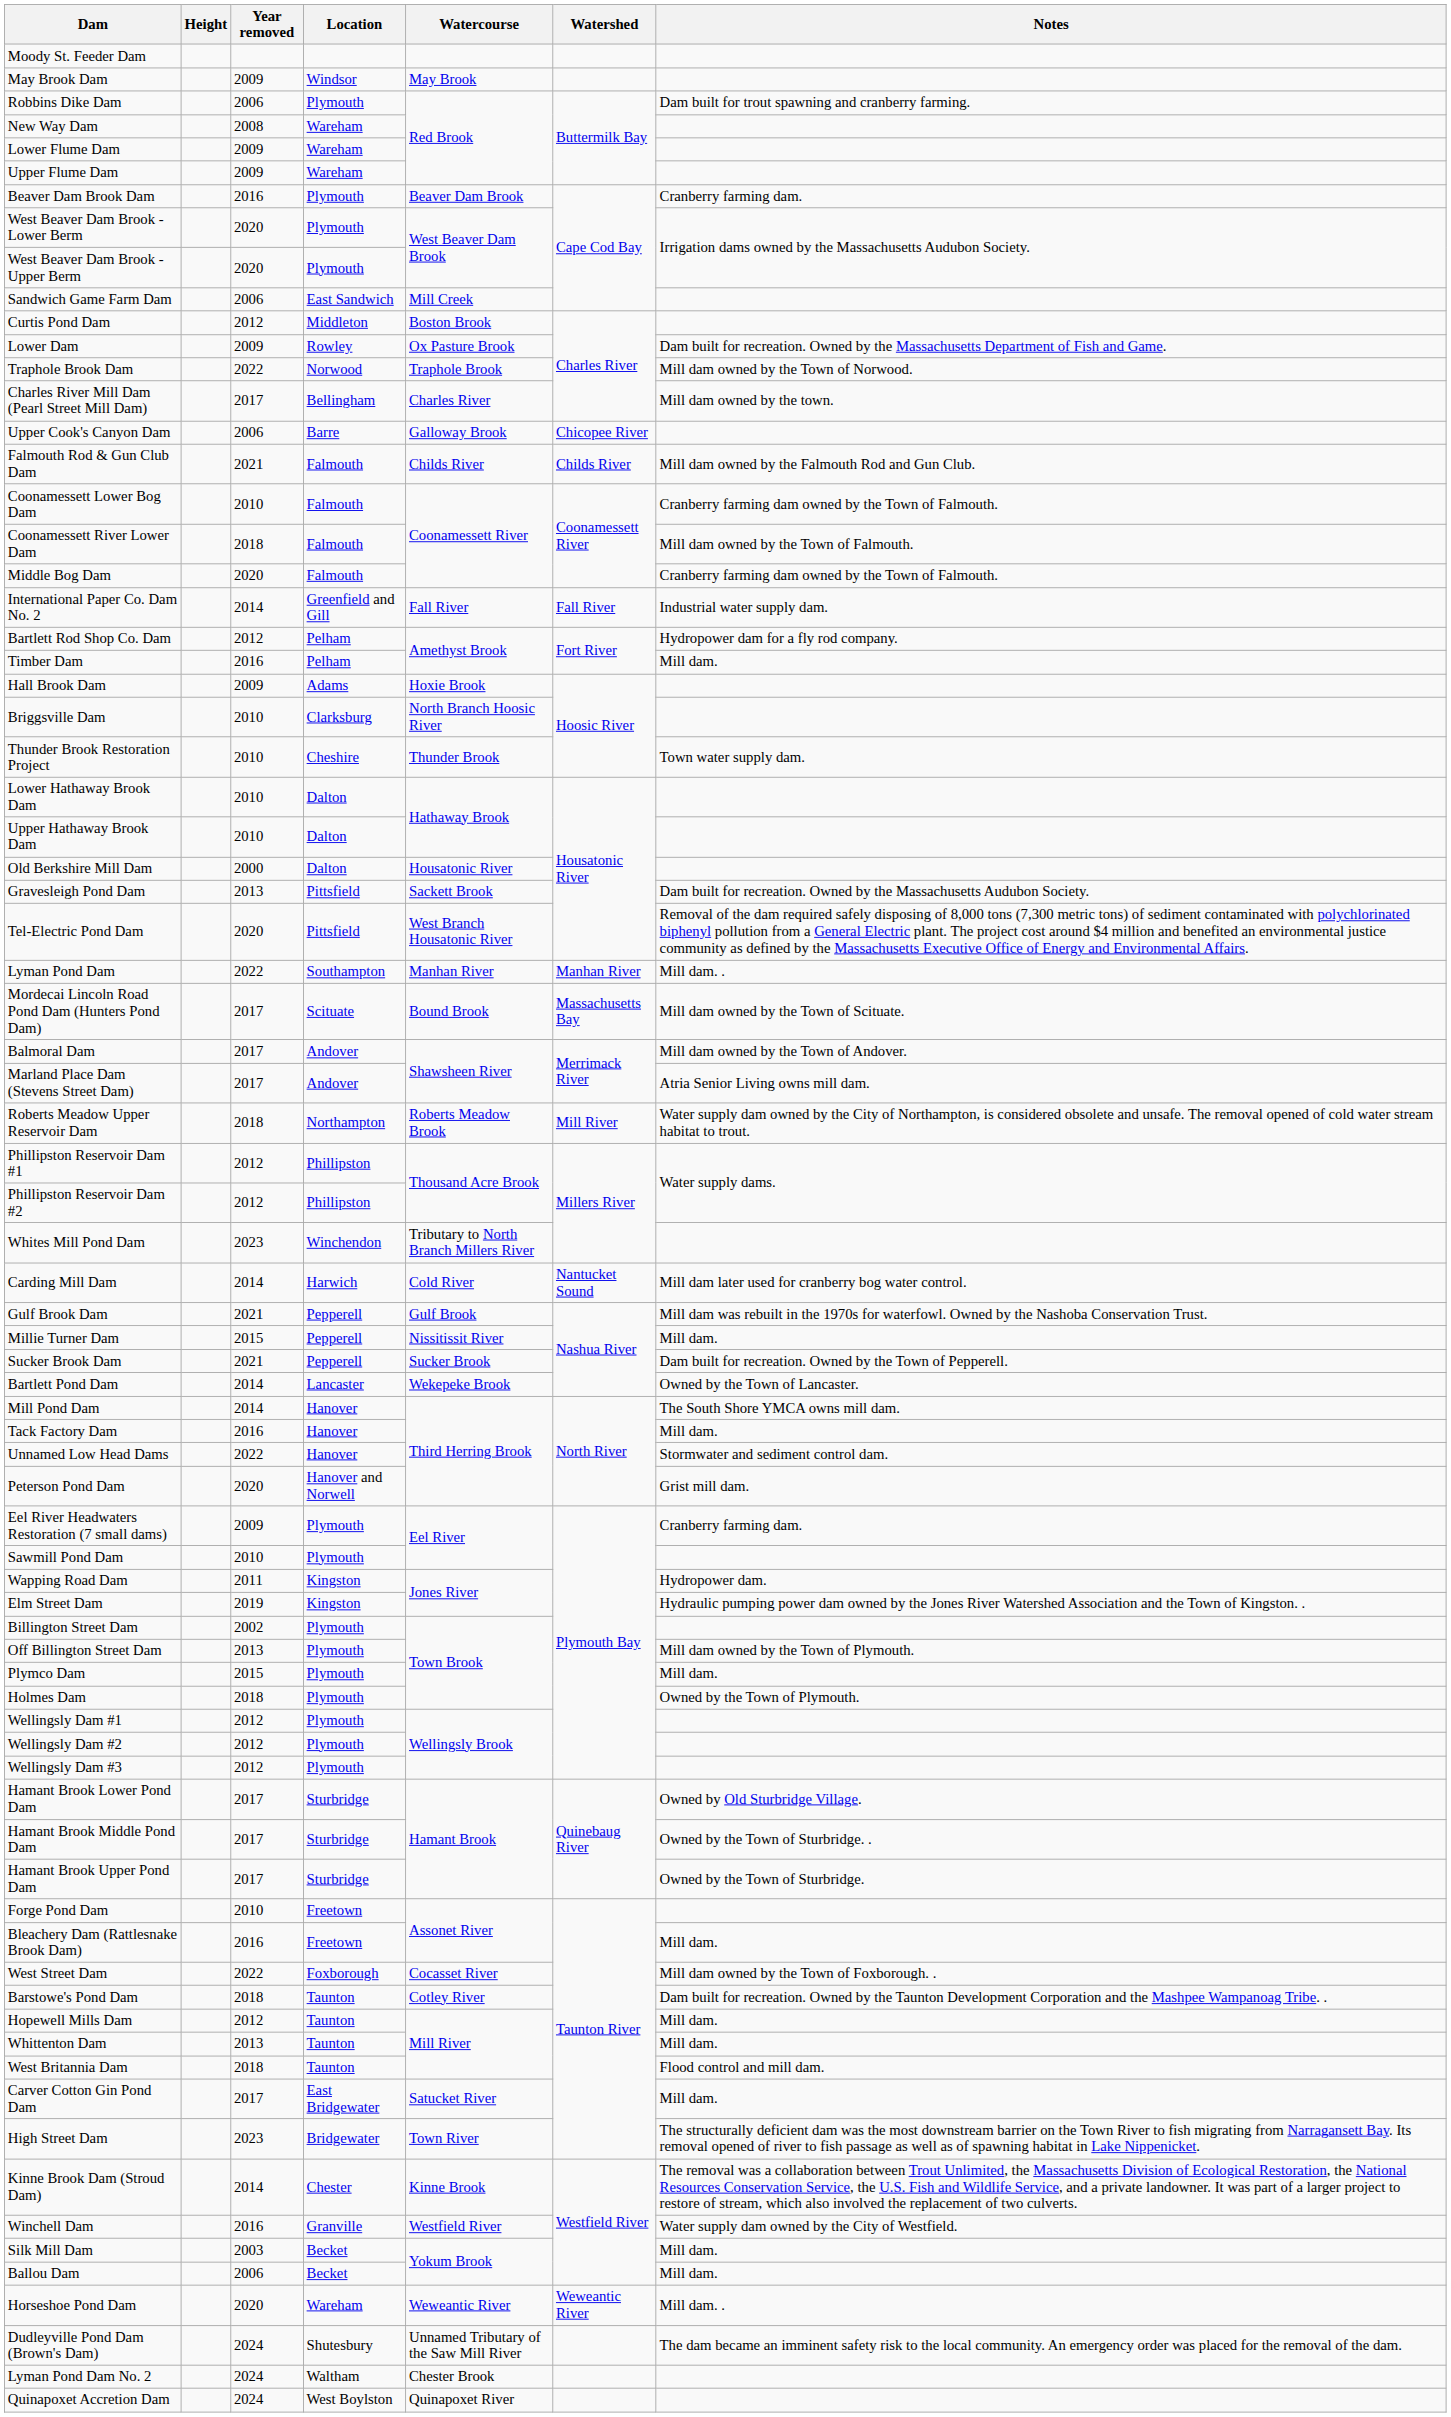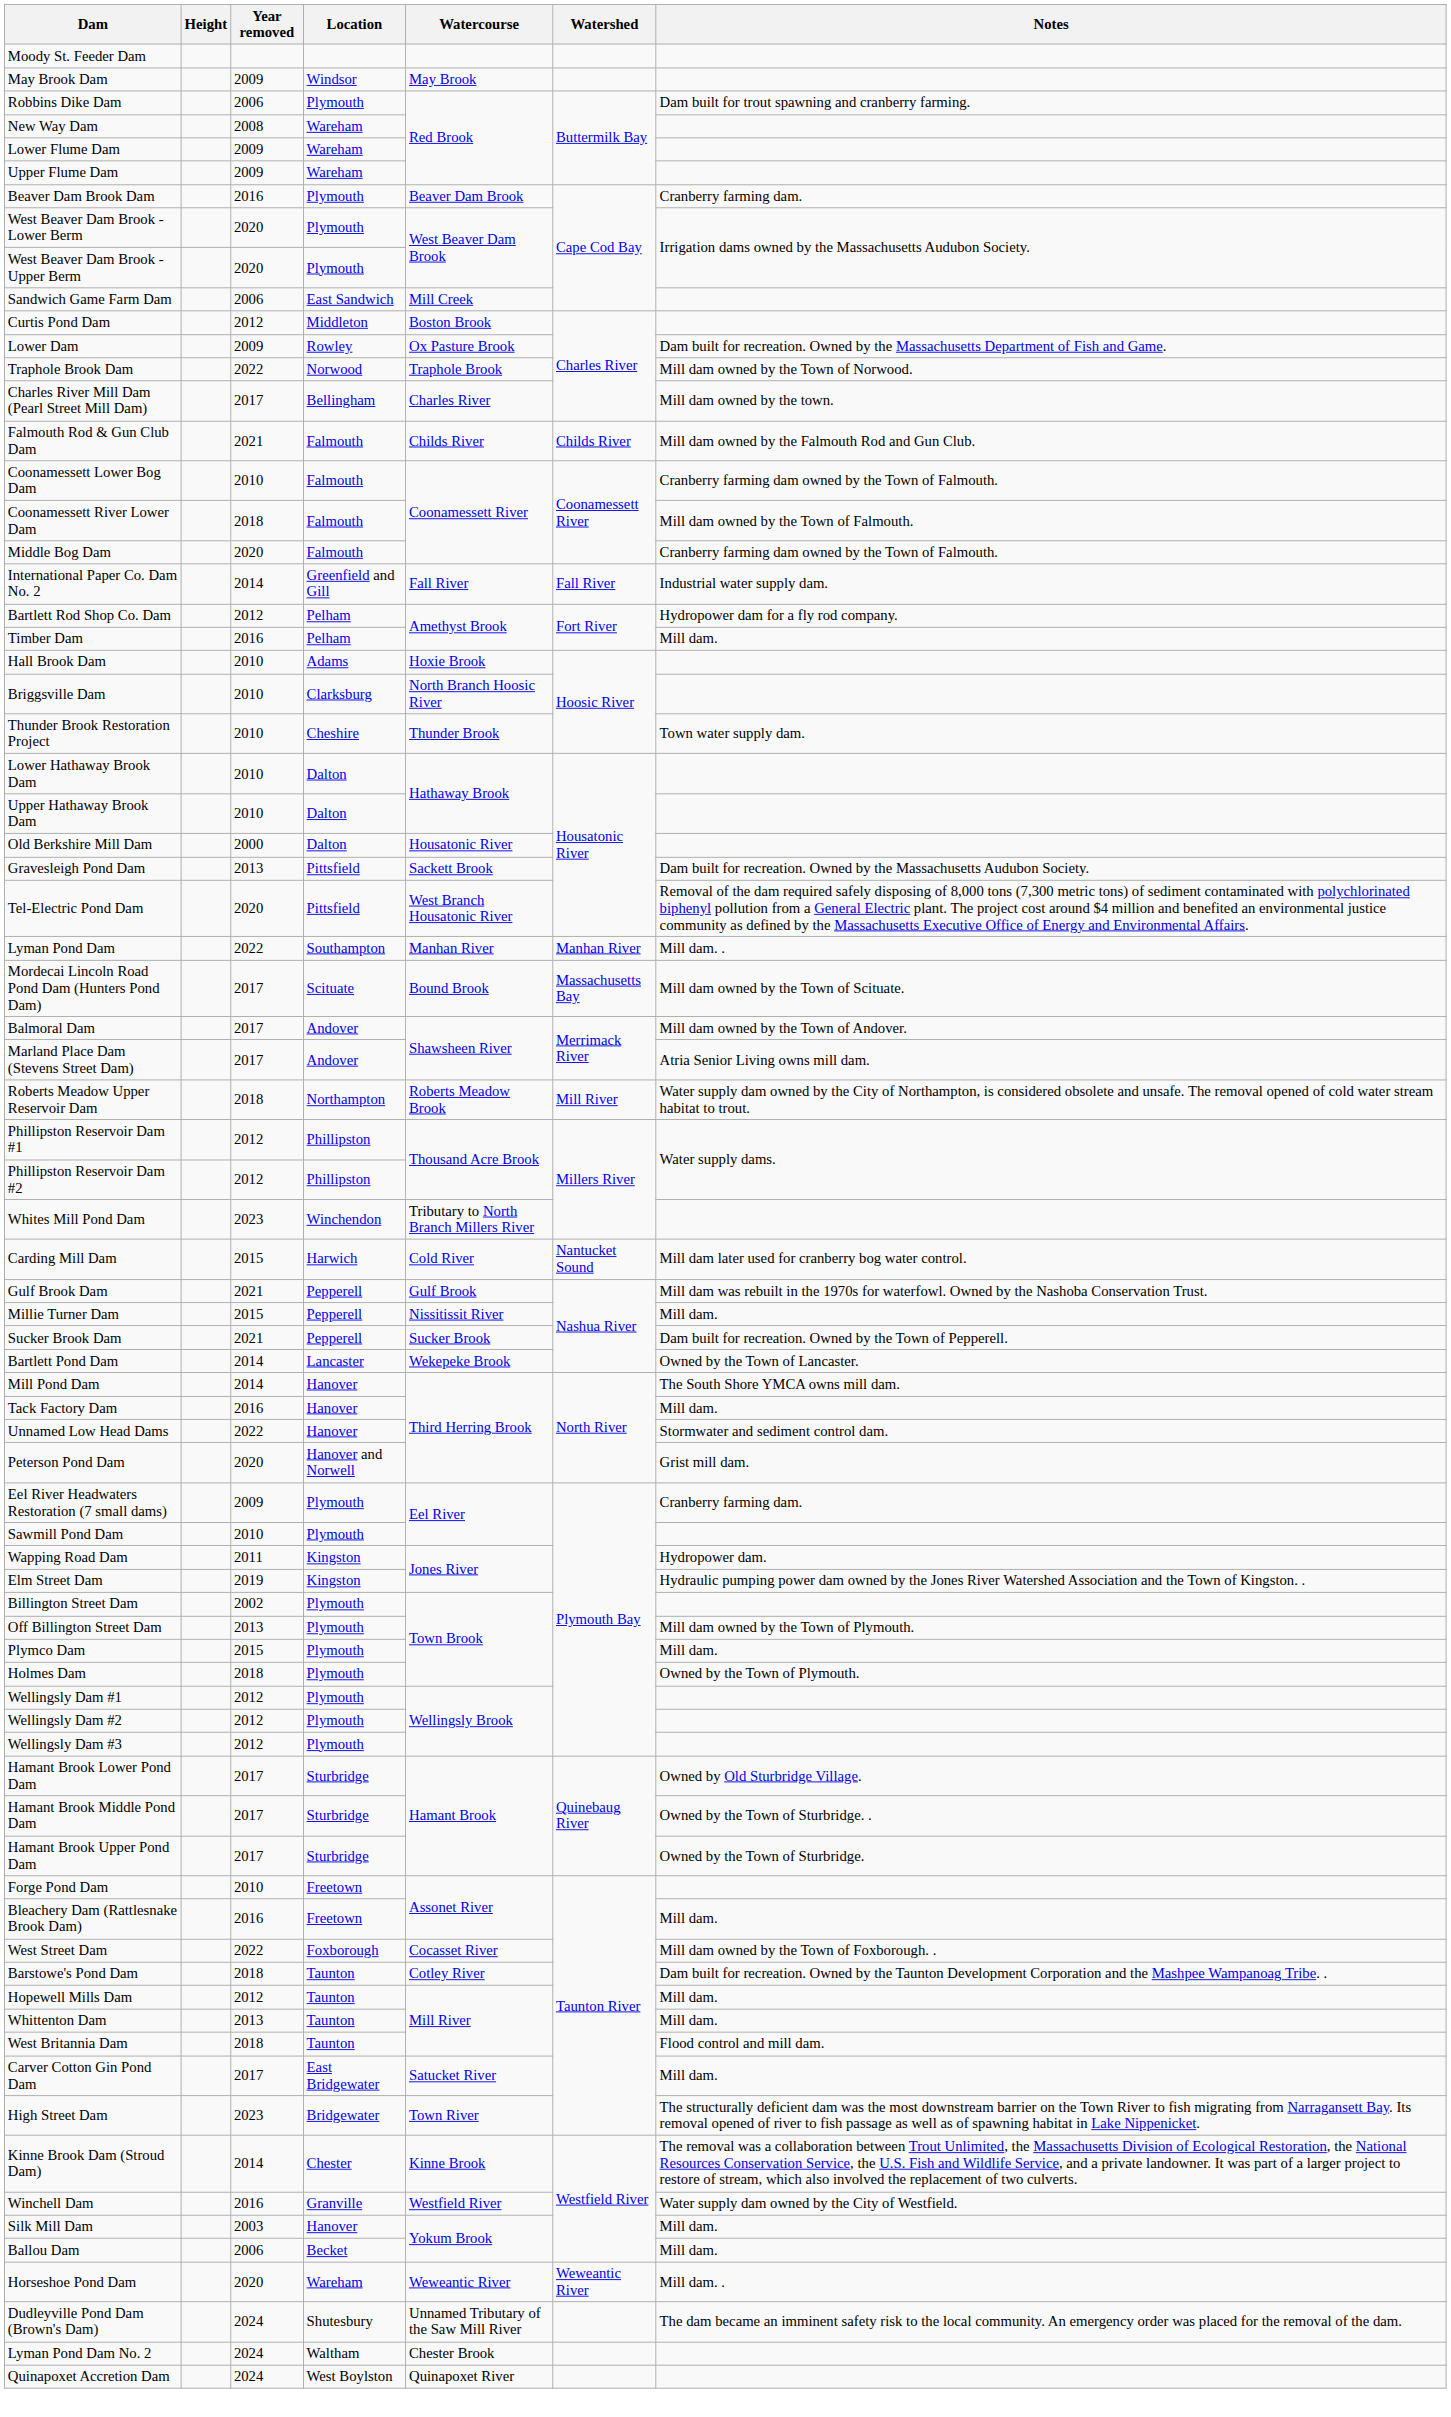- row: Upper Cook's Canyon Dam | 2006 | Barre | Galloway Brook | Chicopee River
Hall Brook Dam | Year removed: 2009 -> 2010
Carding Mill Dam | Year removed: 2014 -> 2015
Silk Mill Dam | Location: Becket -> Hanover
